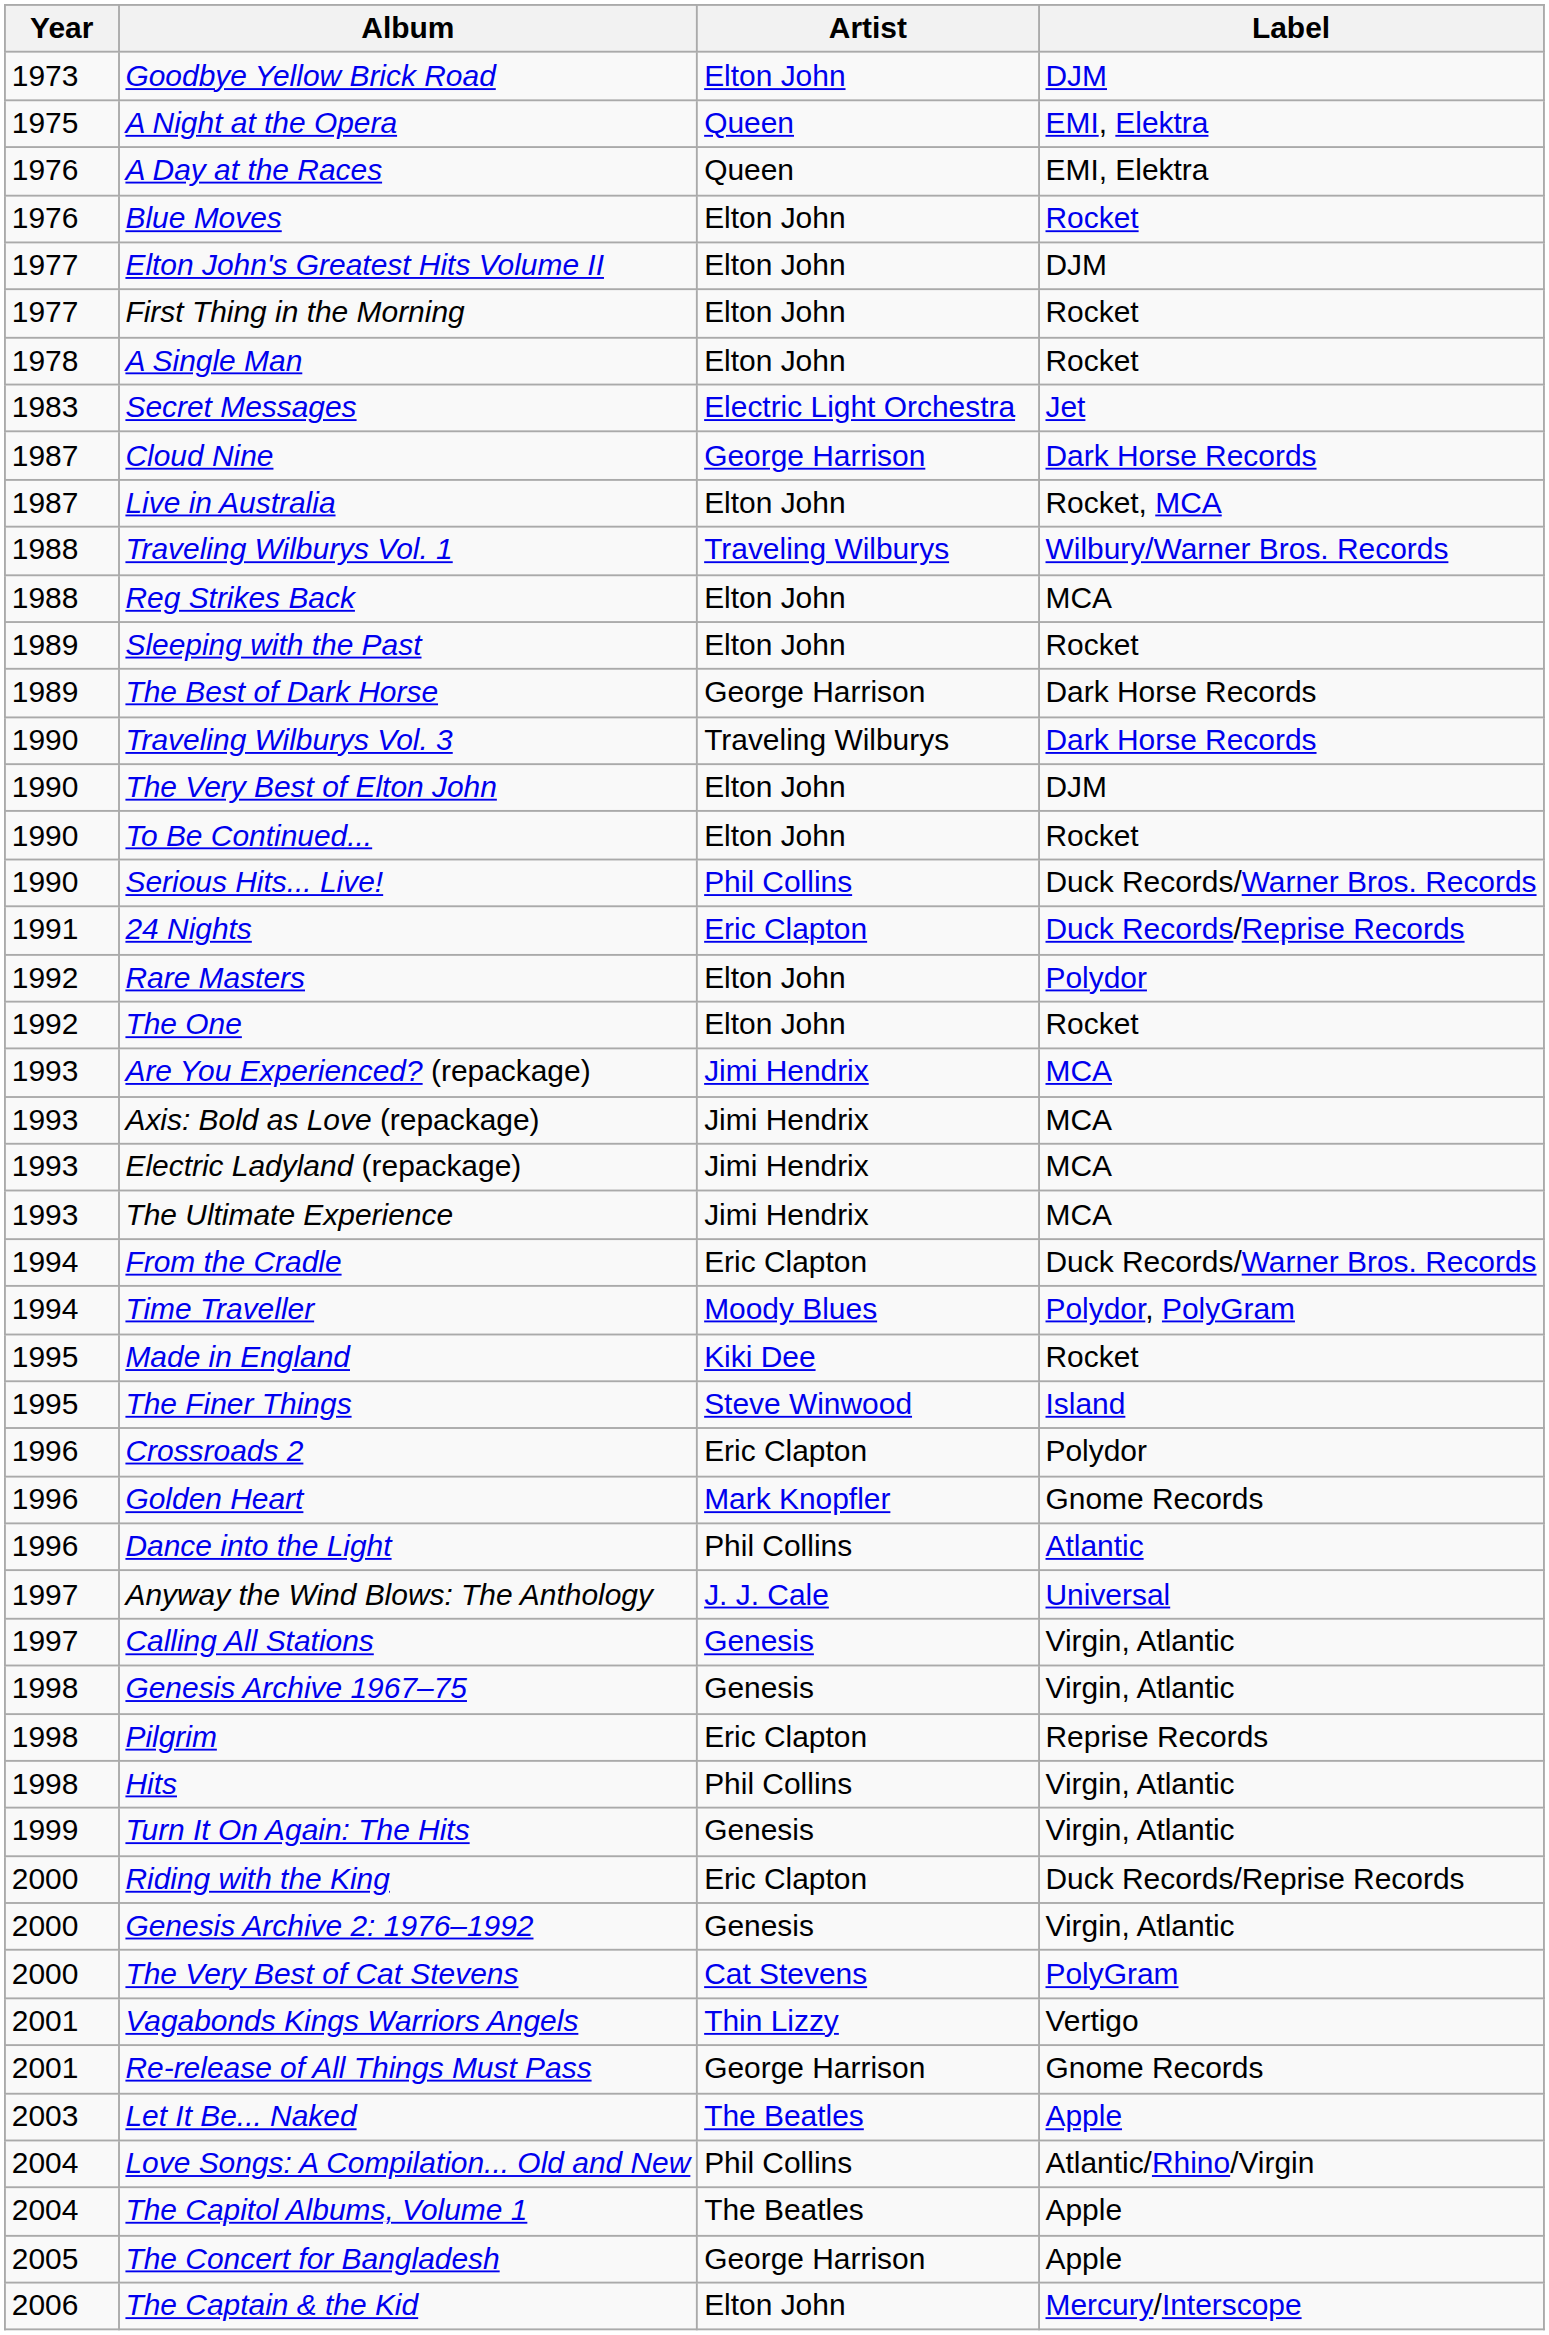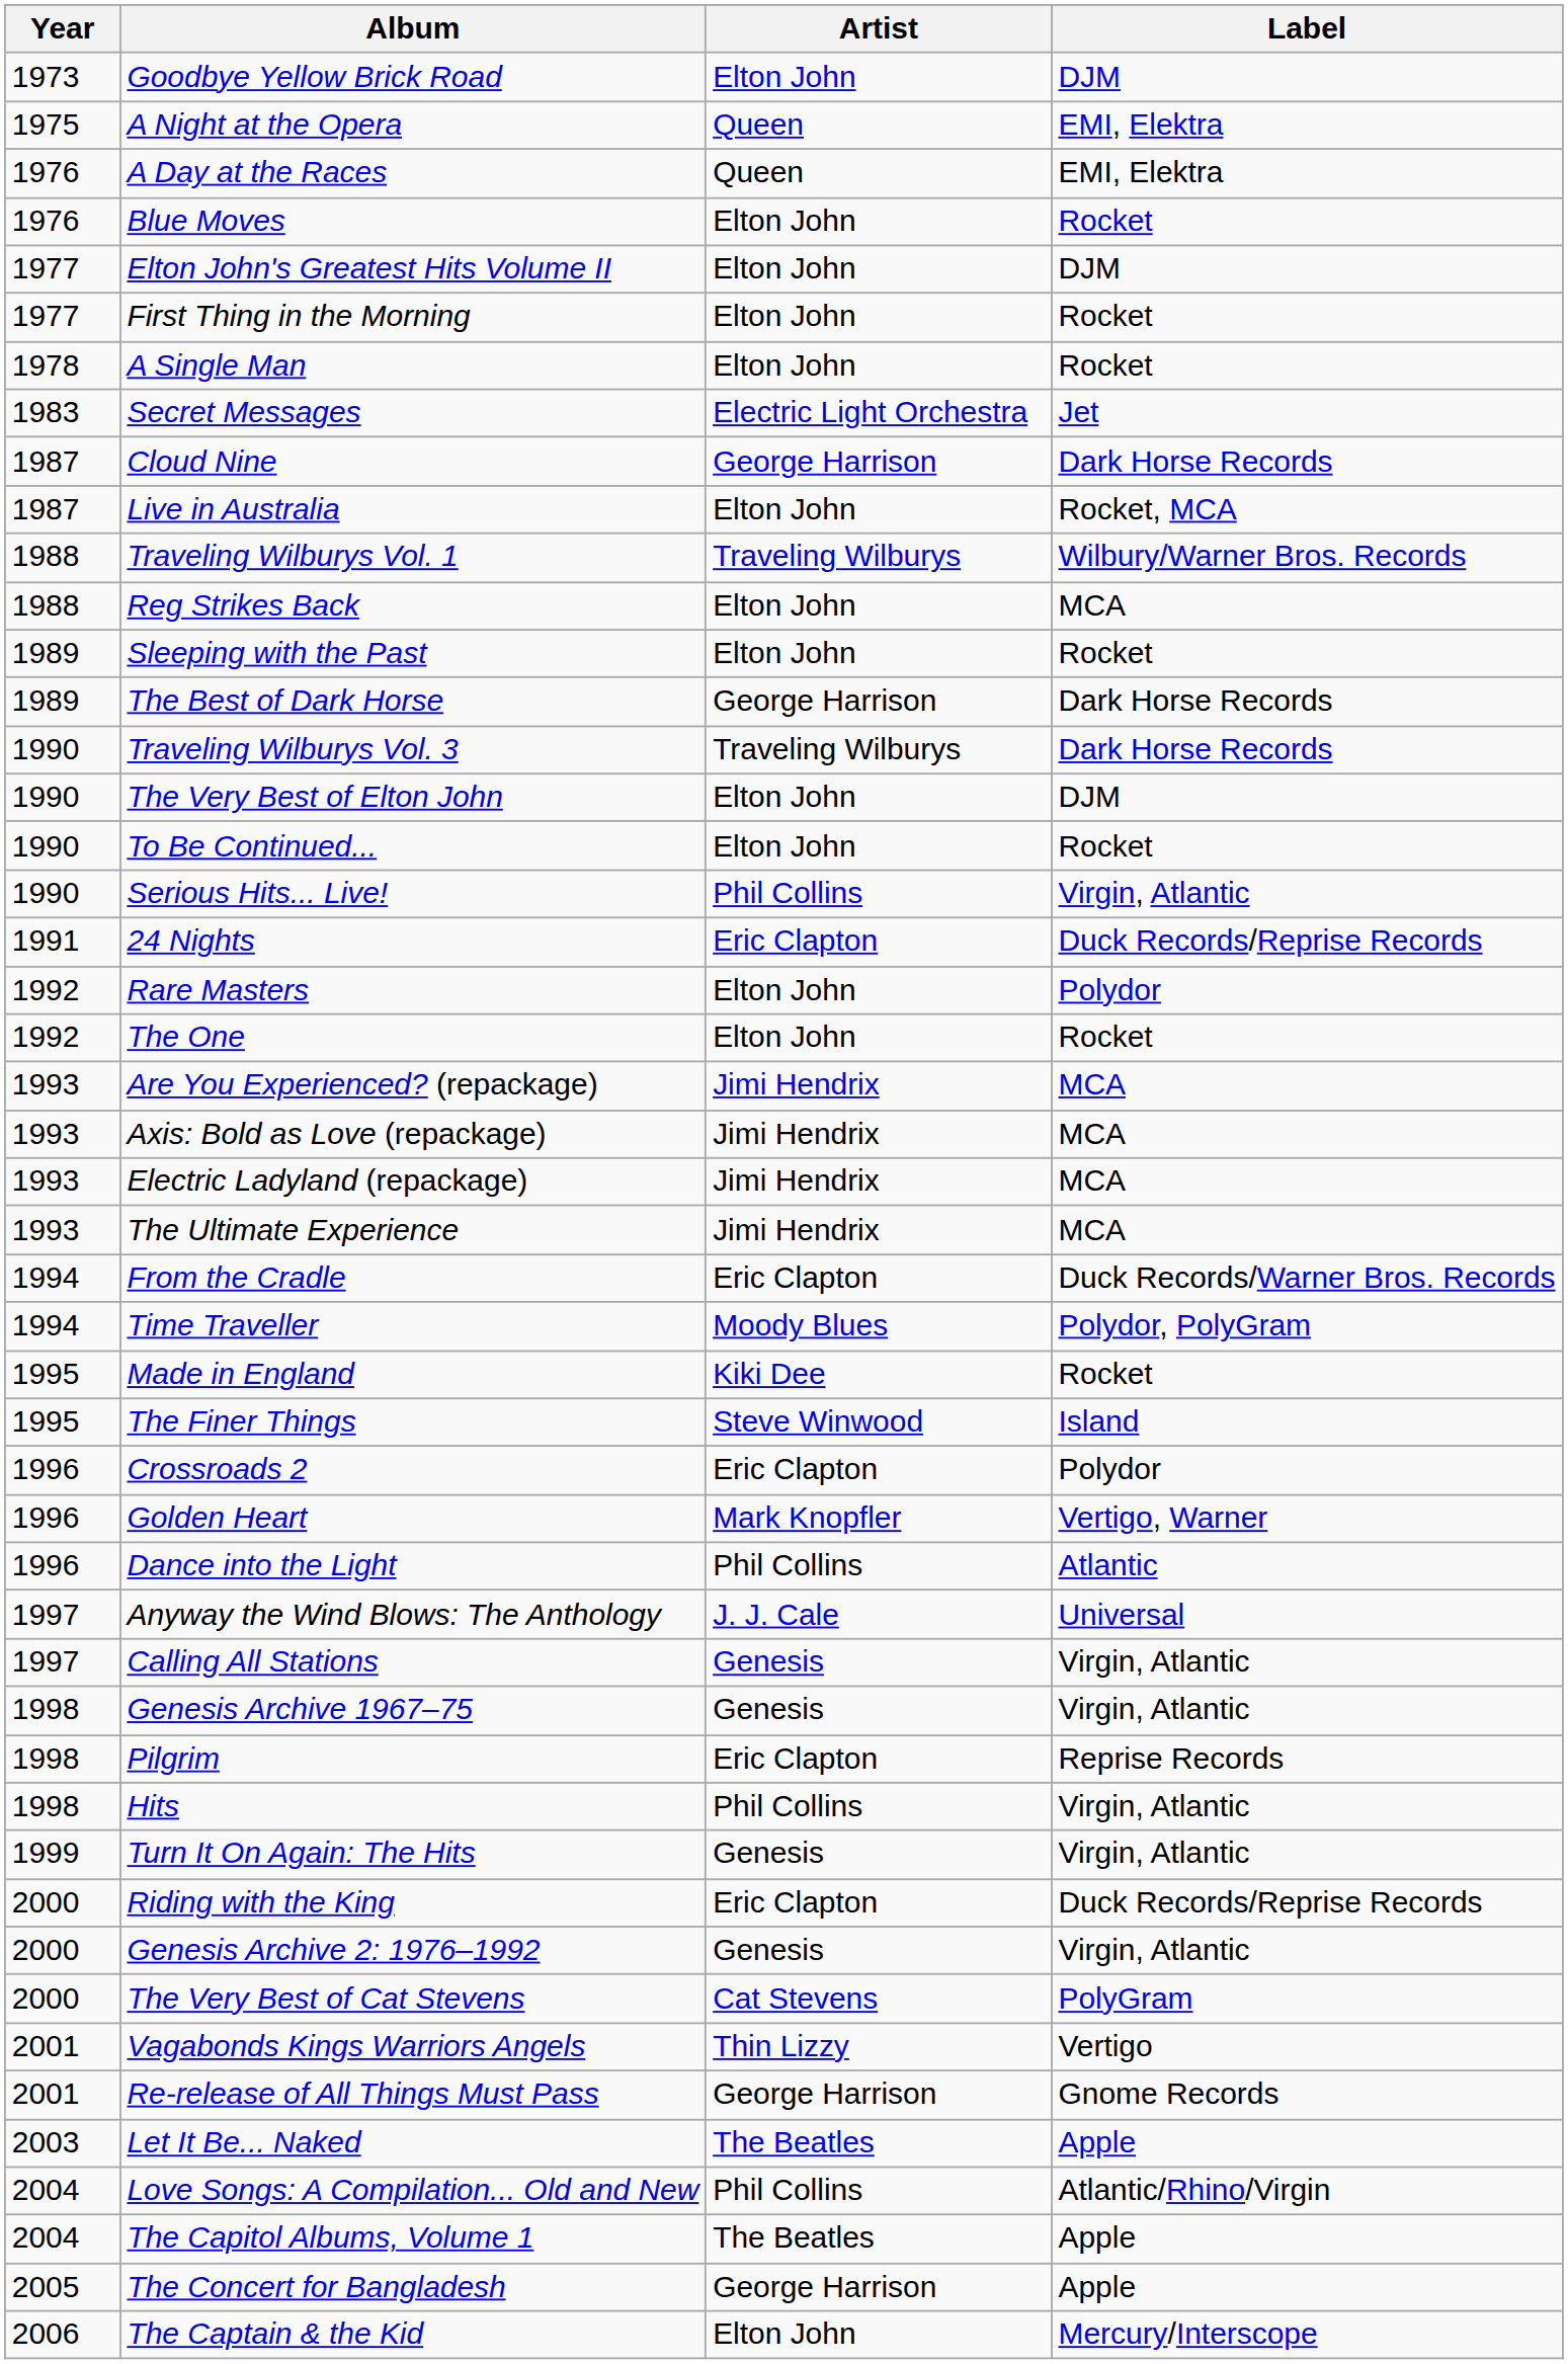Serious Hits... Live! | Label: Duck Records/Warner Bros. Records -> Virgin, Atlantic
Golden Heart | Label: Gnome Records -> Vertigo, Warner
